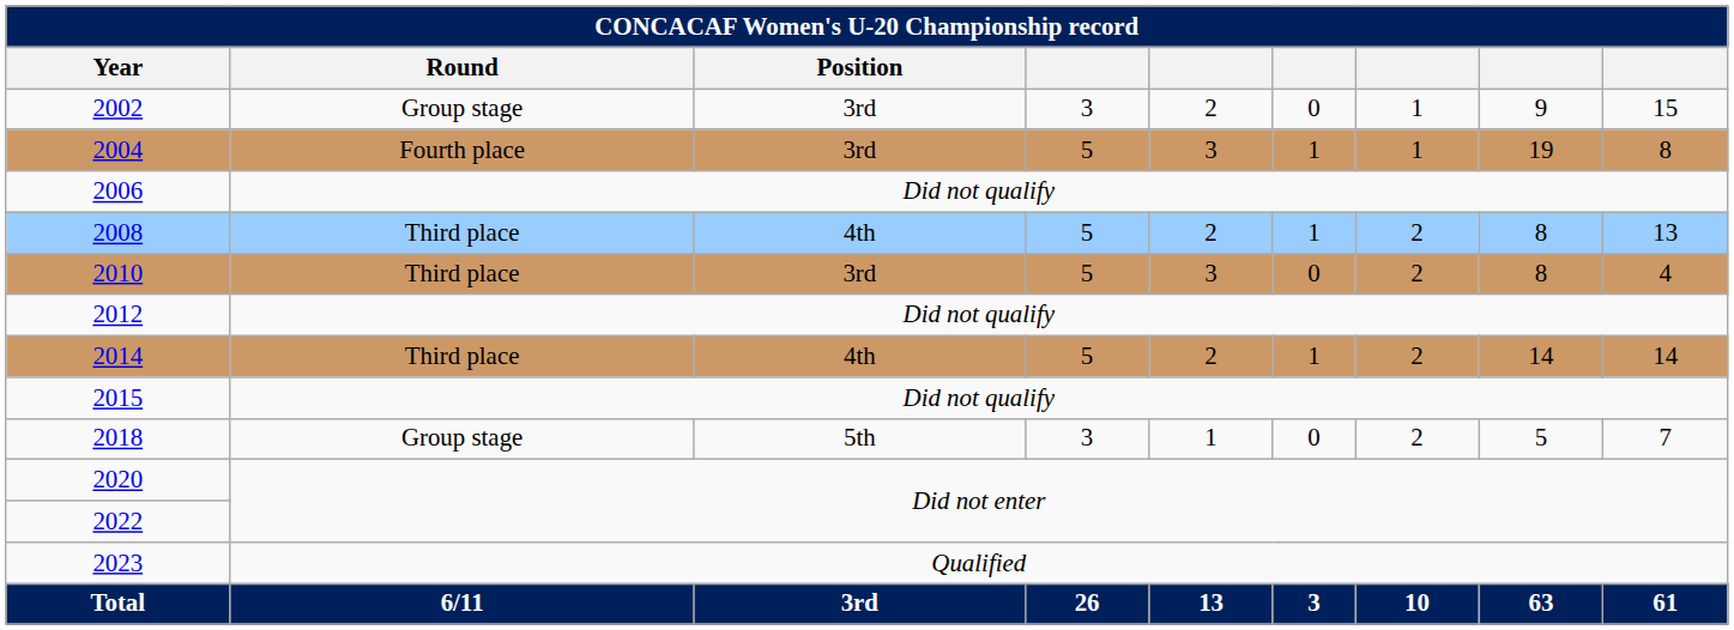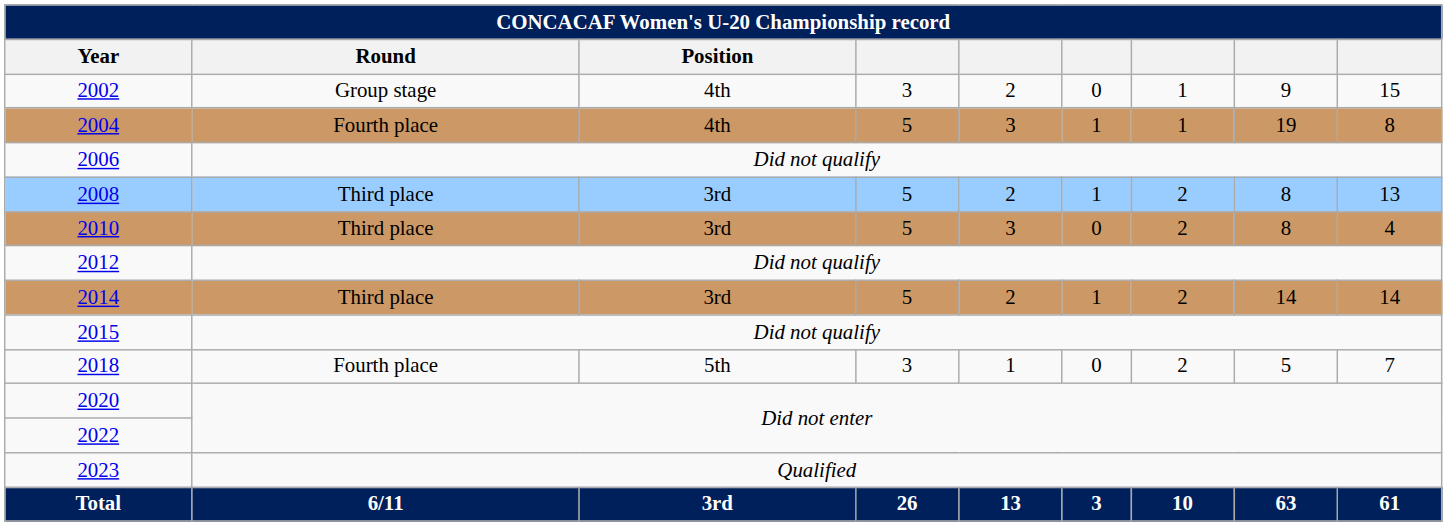2002 | Position: 3rd -> 4th
2004 | Position: 3rd -> 4th
2008 | Position: 4th -> 3rd
2014 | Position: 4th -> 3rd
2018 | Round: Group stage -> Fourth place
